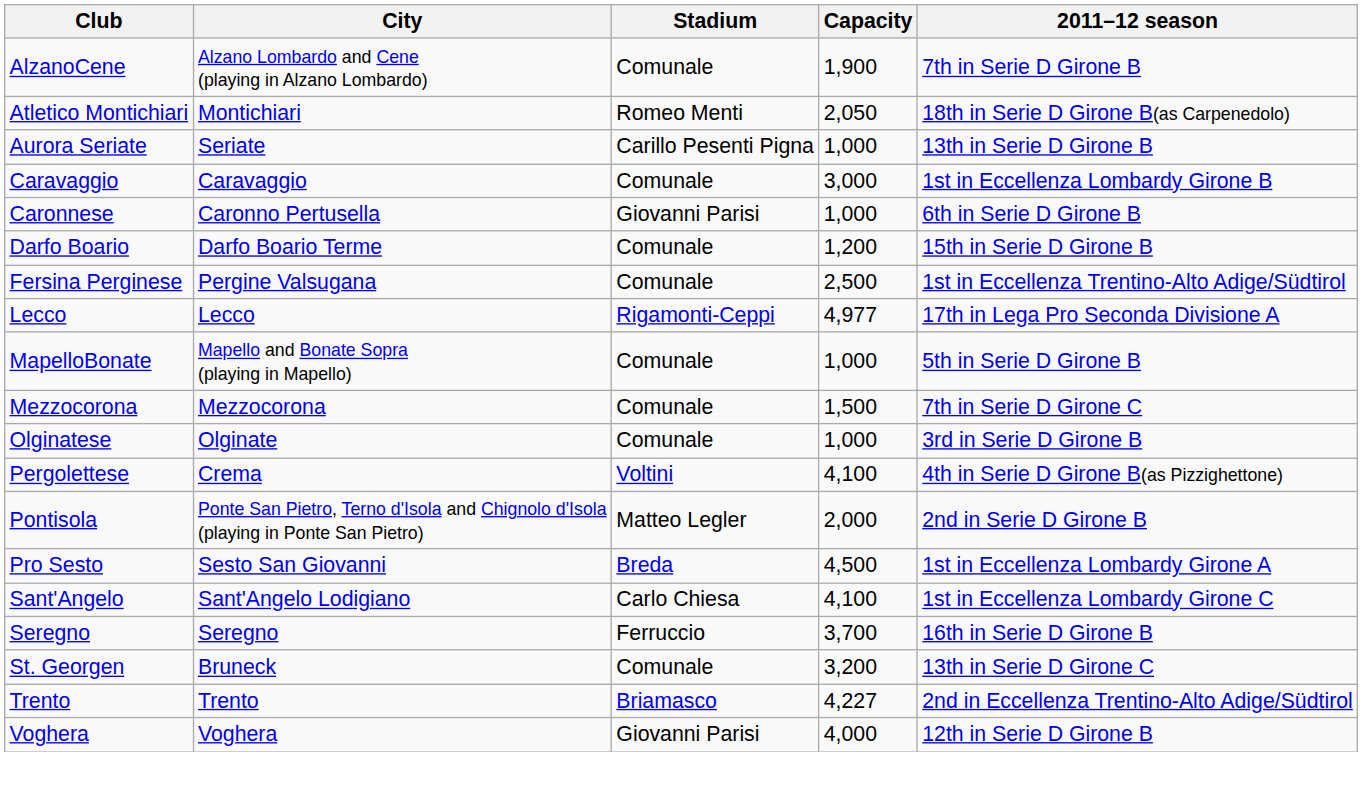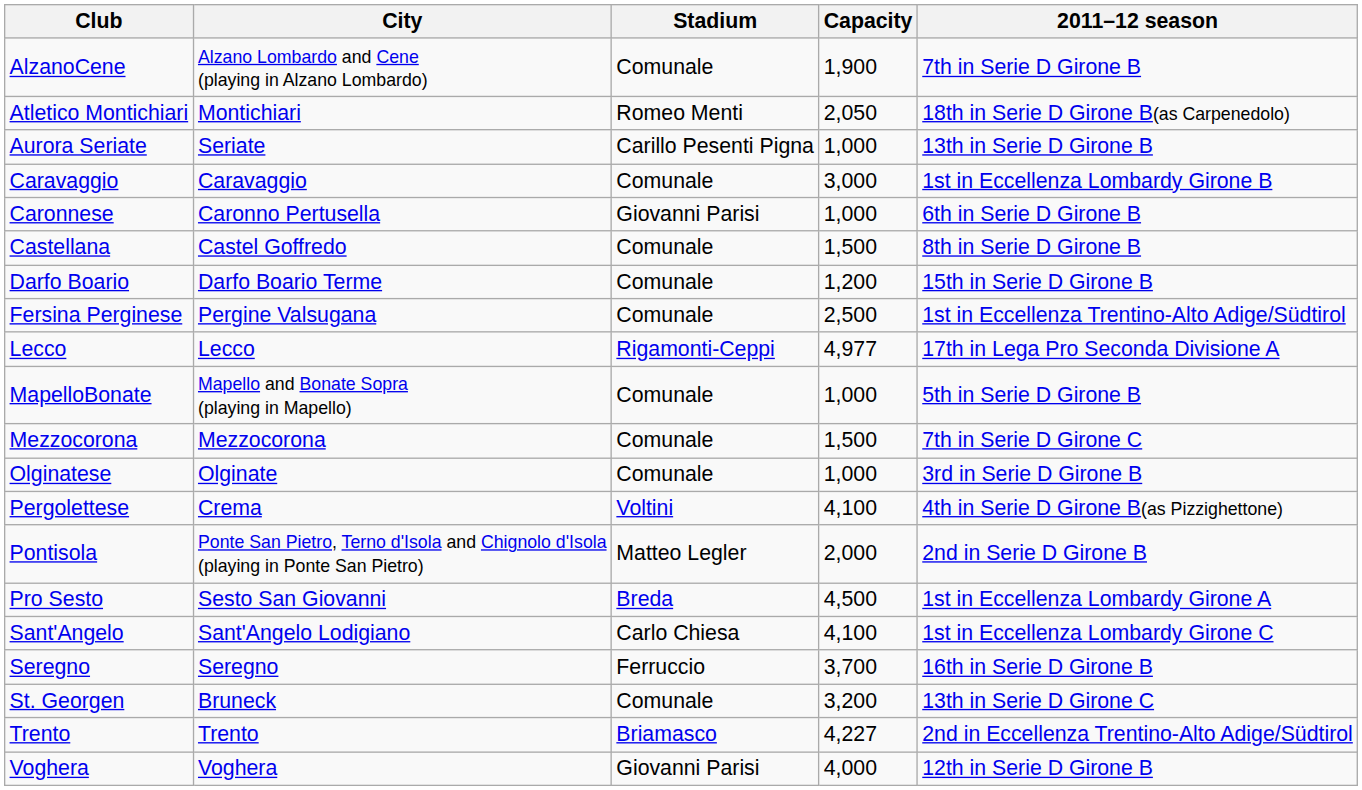+ row: Castellana | Castel Goffredo | Comunale | 1,500 | 8th in Serie D Girone B
